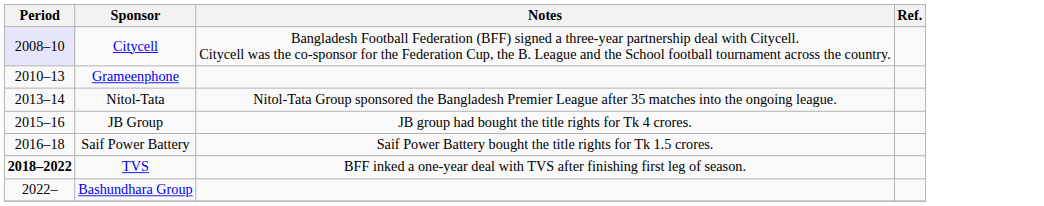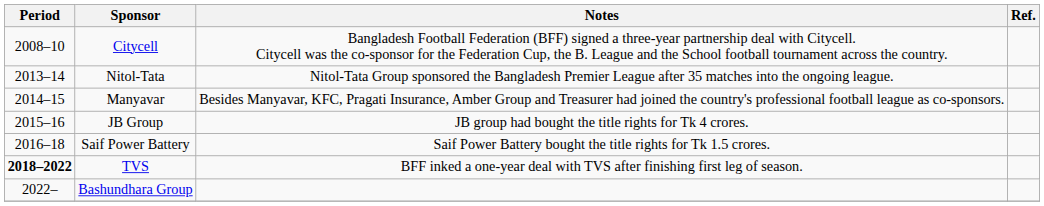Citycell | Period: lavender background -> no background
- row: 2010–13 | Grameenphone
+ row: 2014–15 | Manyavar | Besides Manyavar, KFC, Pragati Insurance, Amber Group and Treasurer had joined the country's professional football league as co-sponsors.
